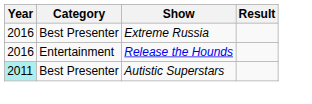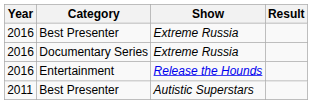+ row: 2016 | Documentary Series | Extreme Russia
Best Presenter / Autistic Superstars | Year: paleturquoise background -> no background
